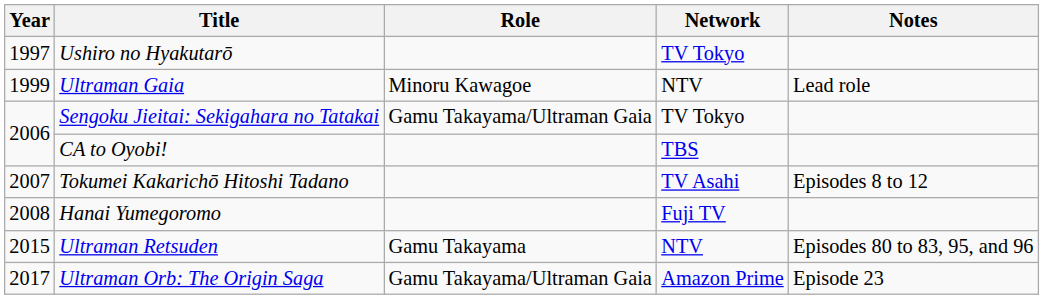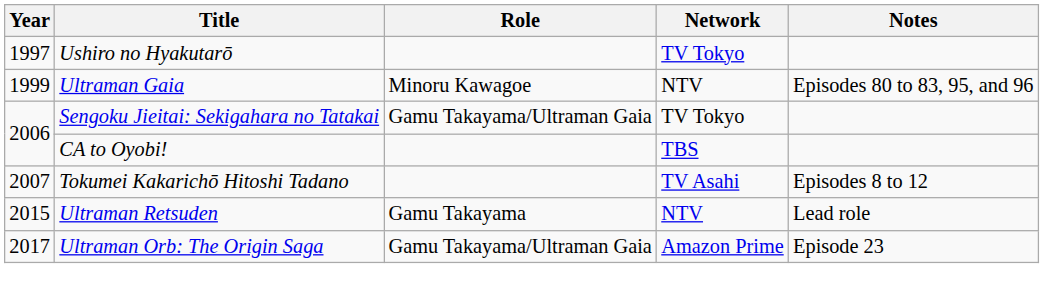Ultraman Gaia | Notes: Lead role -> Episodes 80 to 83, 95, and 96
- row: 2008 | Hanai Yumegoromo | Fuji TV
Ultraman Retsuden | Notes: Episodes 80 to 83, 95, and 96 -> Lead role
